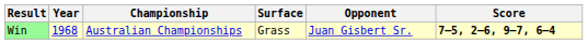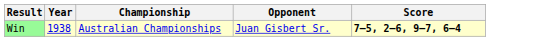- column: Surface | Grass
Win | Year: 1968 -> 1938
